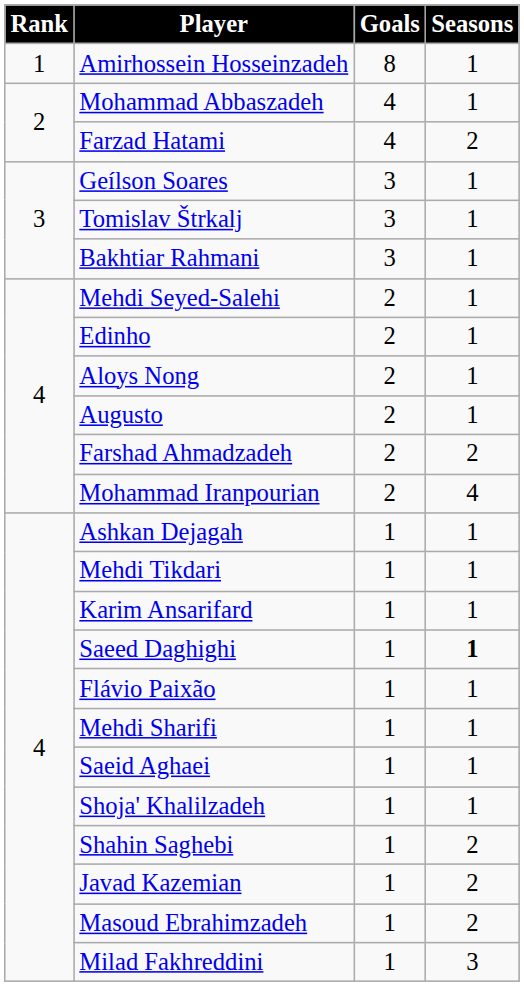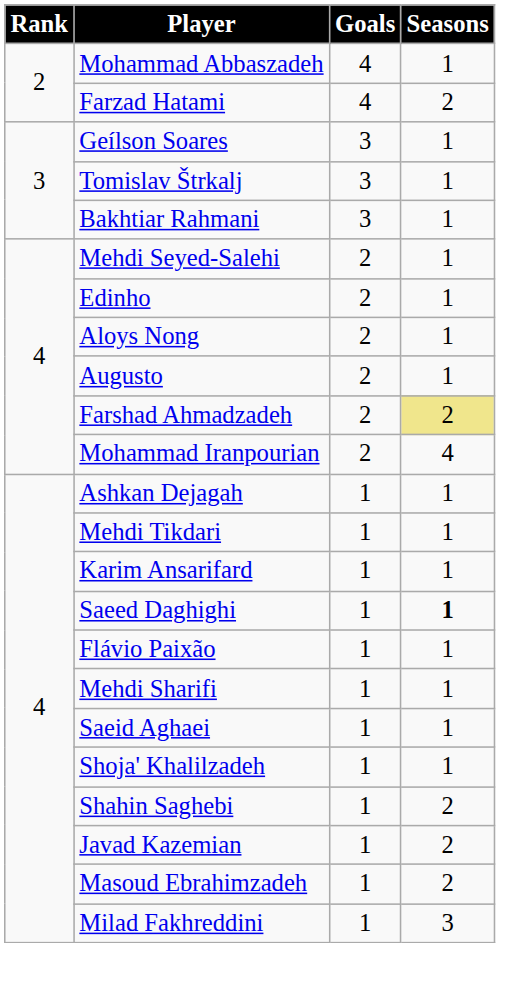- row: 1 | Amirhossein Hosseinzadeh | 8 | 1
Farshad Ahmadzadeh | Seasons: no background -> khaki background
